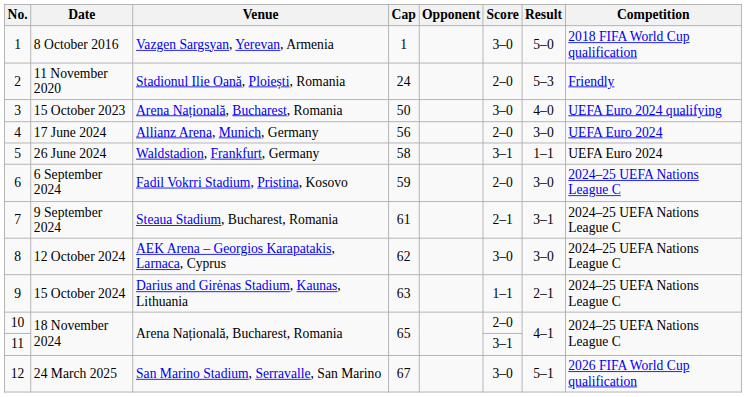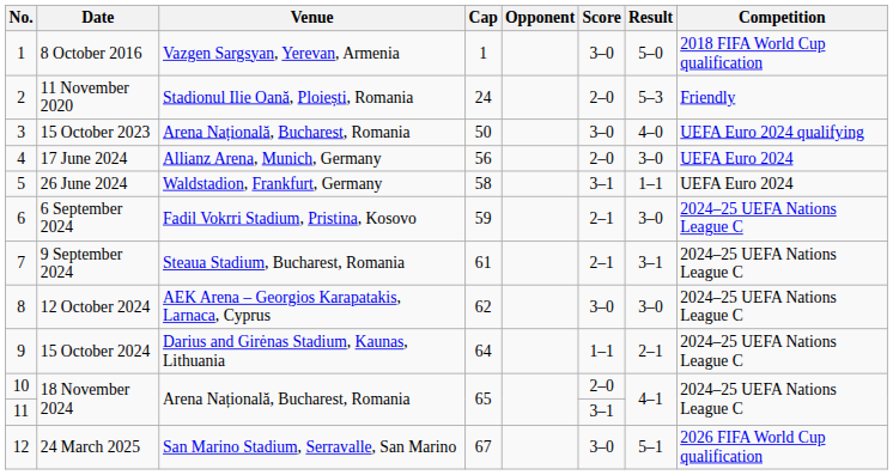6 September 2024 | Score: 2–0 -> 2–1
15 October 2024 | Cap: 63 -> 64
